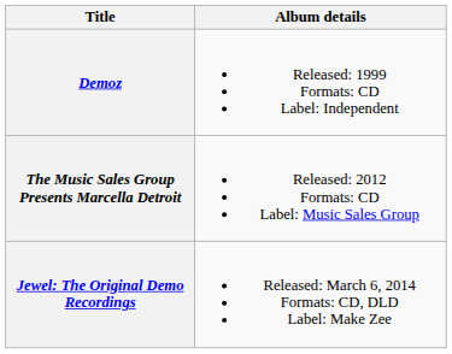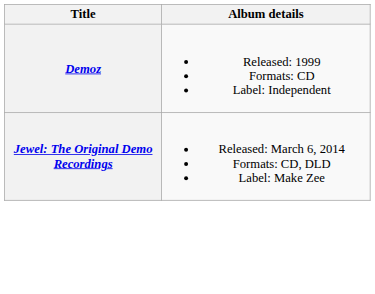- row: The Music Sales Group Presents Marcella Detroit | Released: 2012 Formats: CD Label: Music Sales Group
